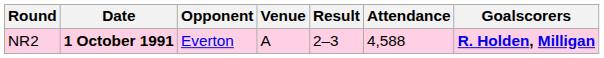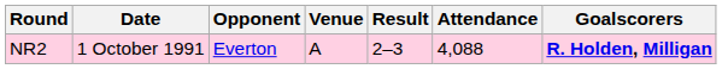NR2 | Date: bold -> normal
NR2 | Attendance: 4,588 -> 4,088
